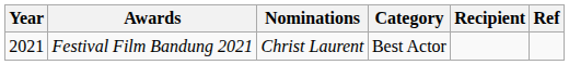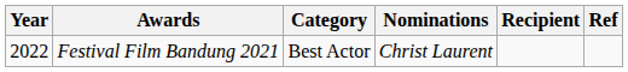columns swapped: Category <-> Nominations
Festival Film Bandung 2021 | Year: 2021 -> 2022
